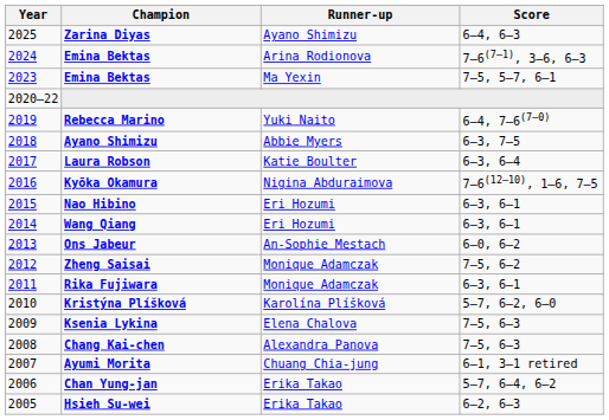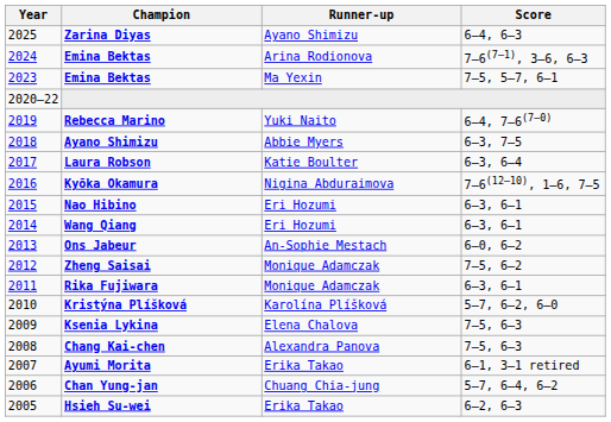Ayumi Morita | Runner-up: Chuang Chia-jung -> Erika Takao
Chan Yung-jan | Runner-up: Erika Takao -> Chuang Chia-jung
